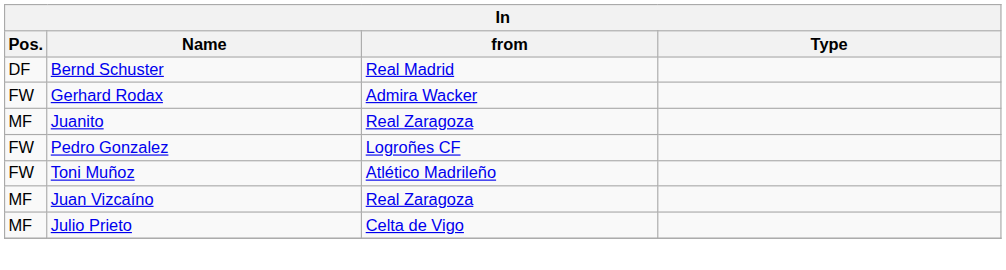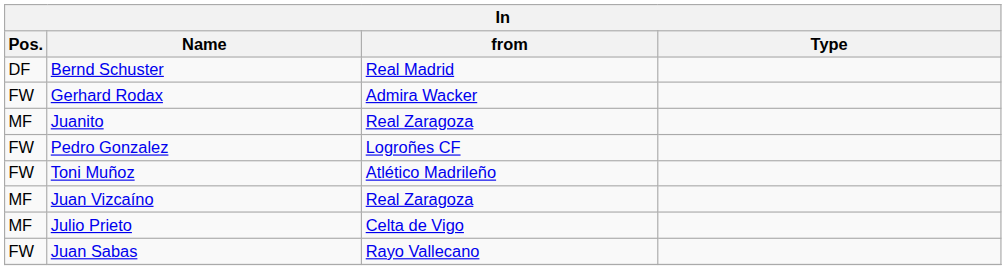+ row: FW | Juan Sabas | Rayo Vallecano
